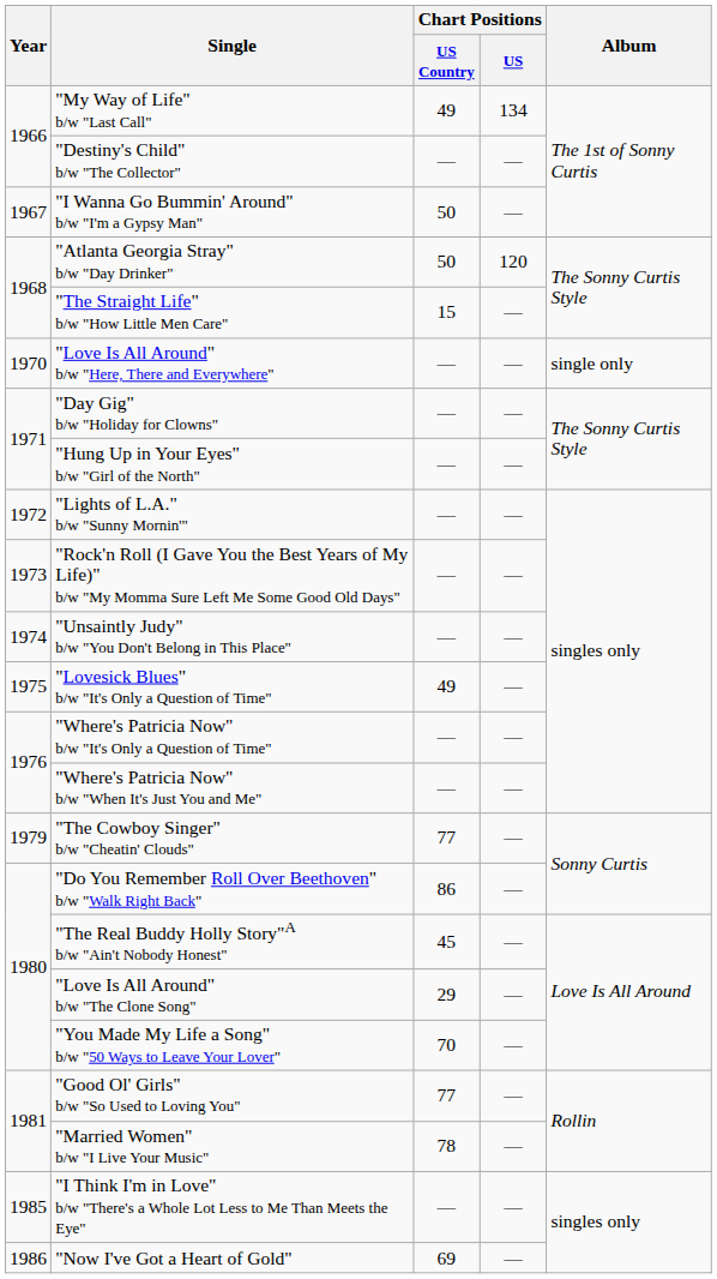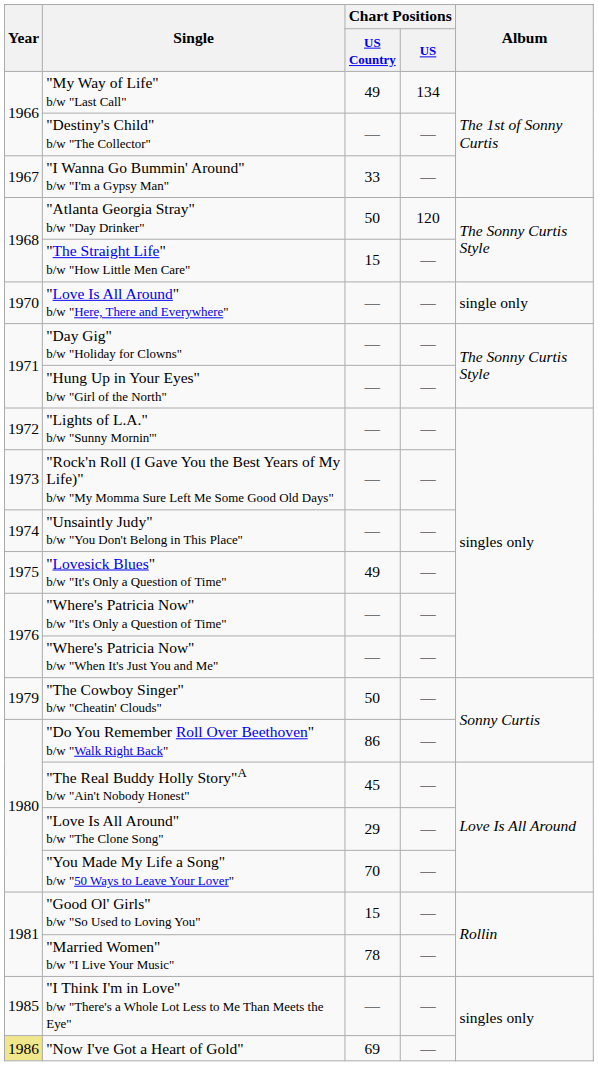"I Wanna Go Bummin' Around" b/w "I'm a Gypsy Man" | Chart Positions / US Country: 50 -> 33
"The Cowboy Singer" b/w "Cheatin' Clouds" | Chart Positions / US Country: 77 -> 50
"Good Ol' Girls" b/w "So Used to Loving You" | Chart Positions / US Country: 77 -> 15
"Now I've Got a Heart of Gold" | Year: no background -> khaki background
